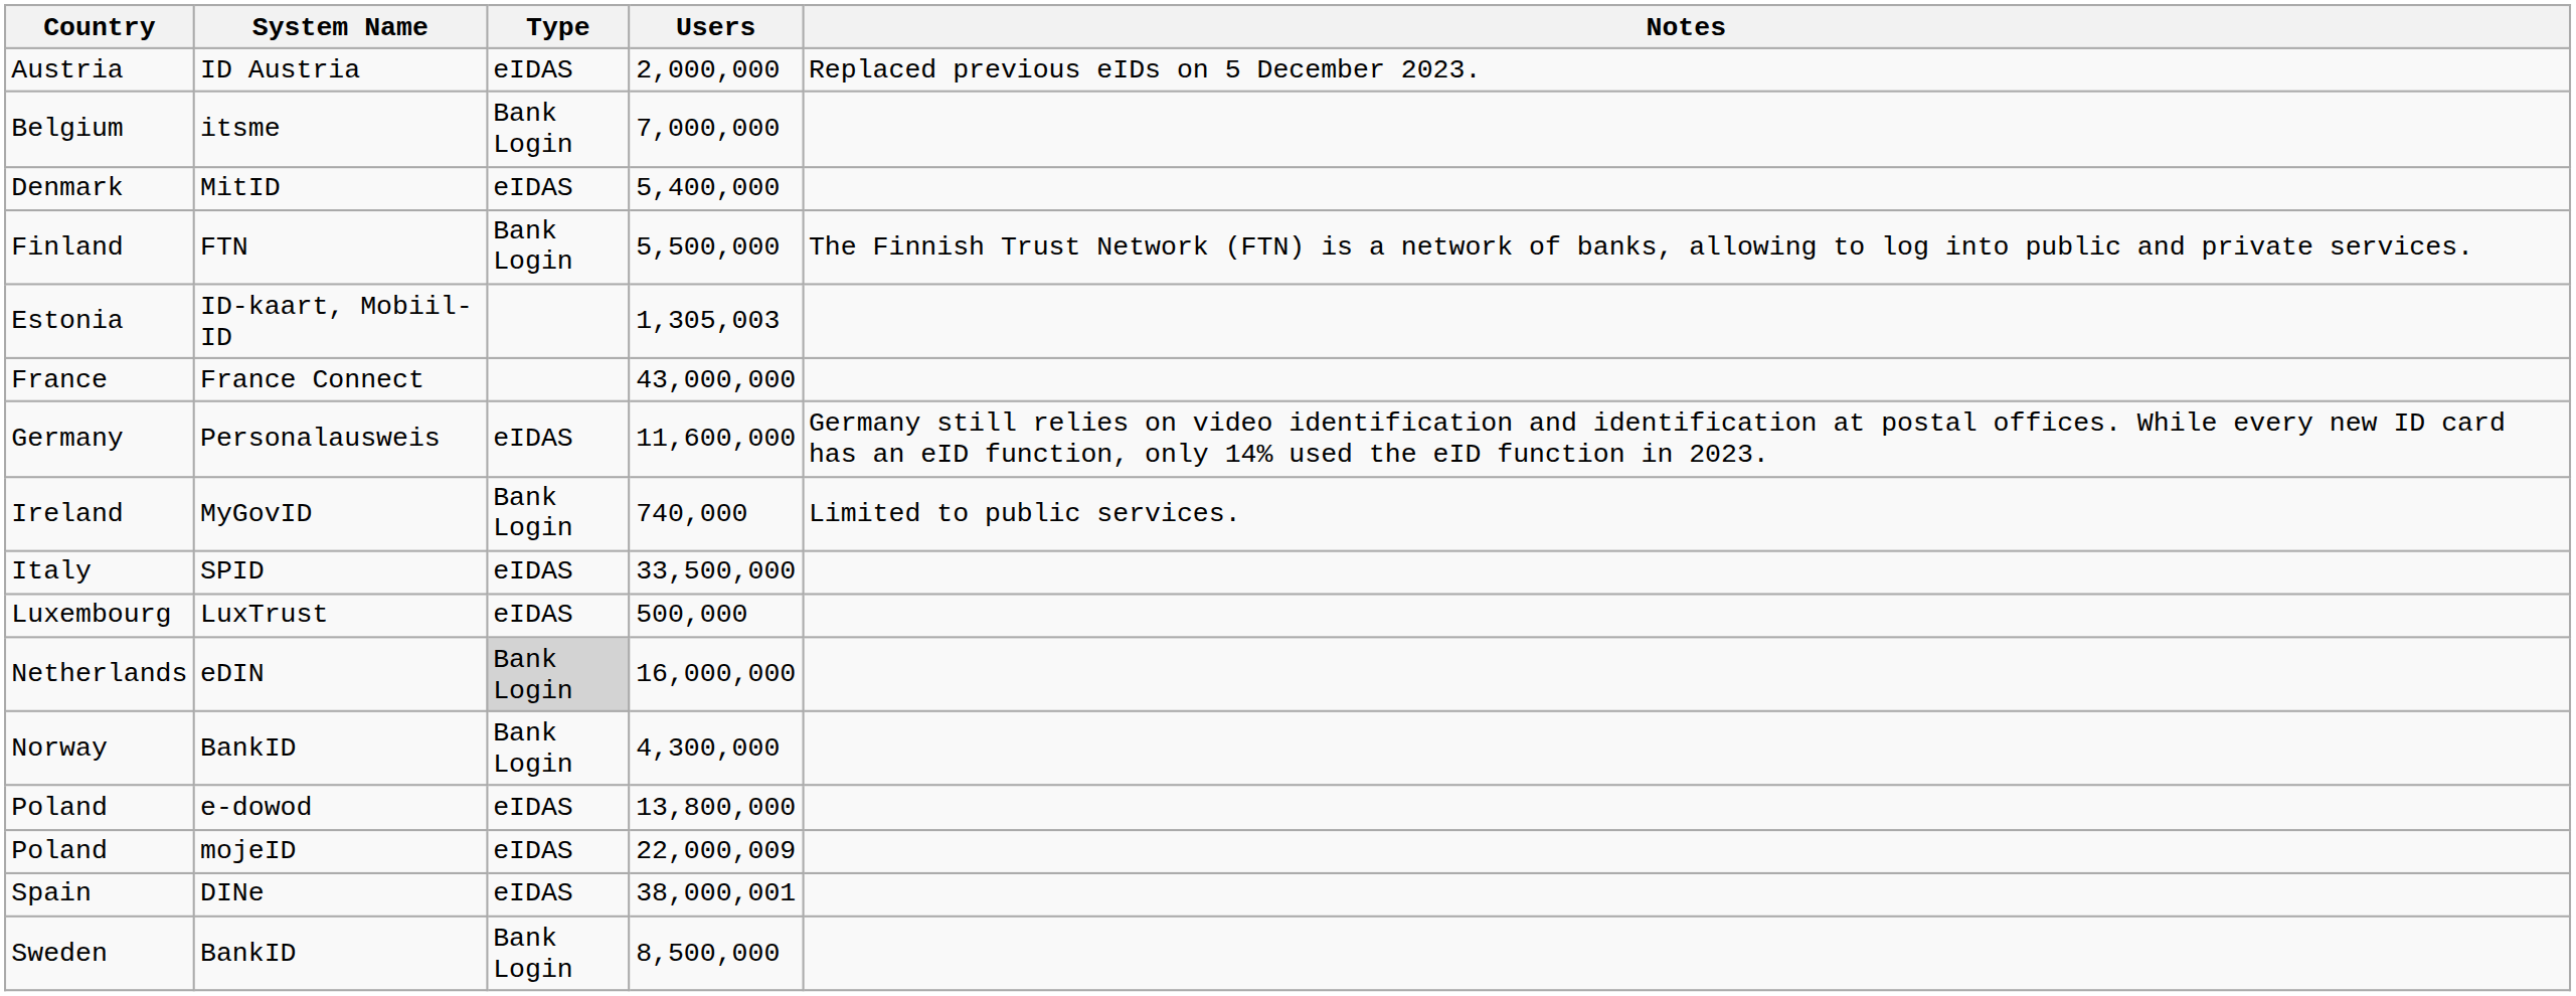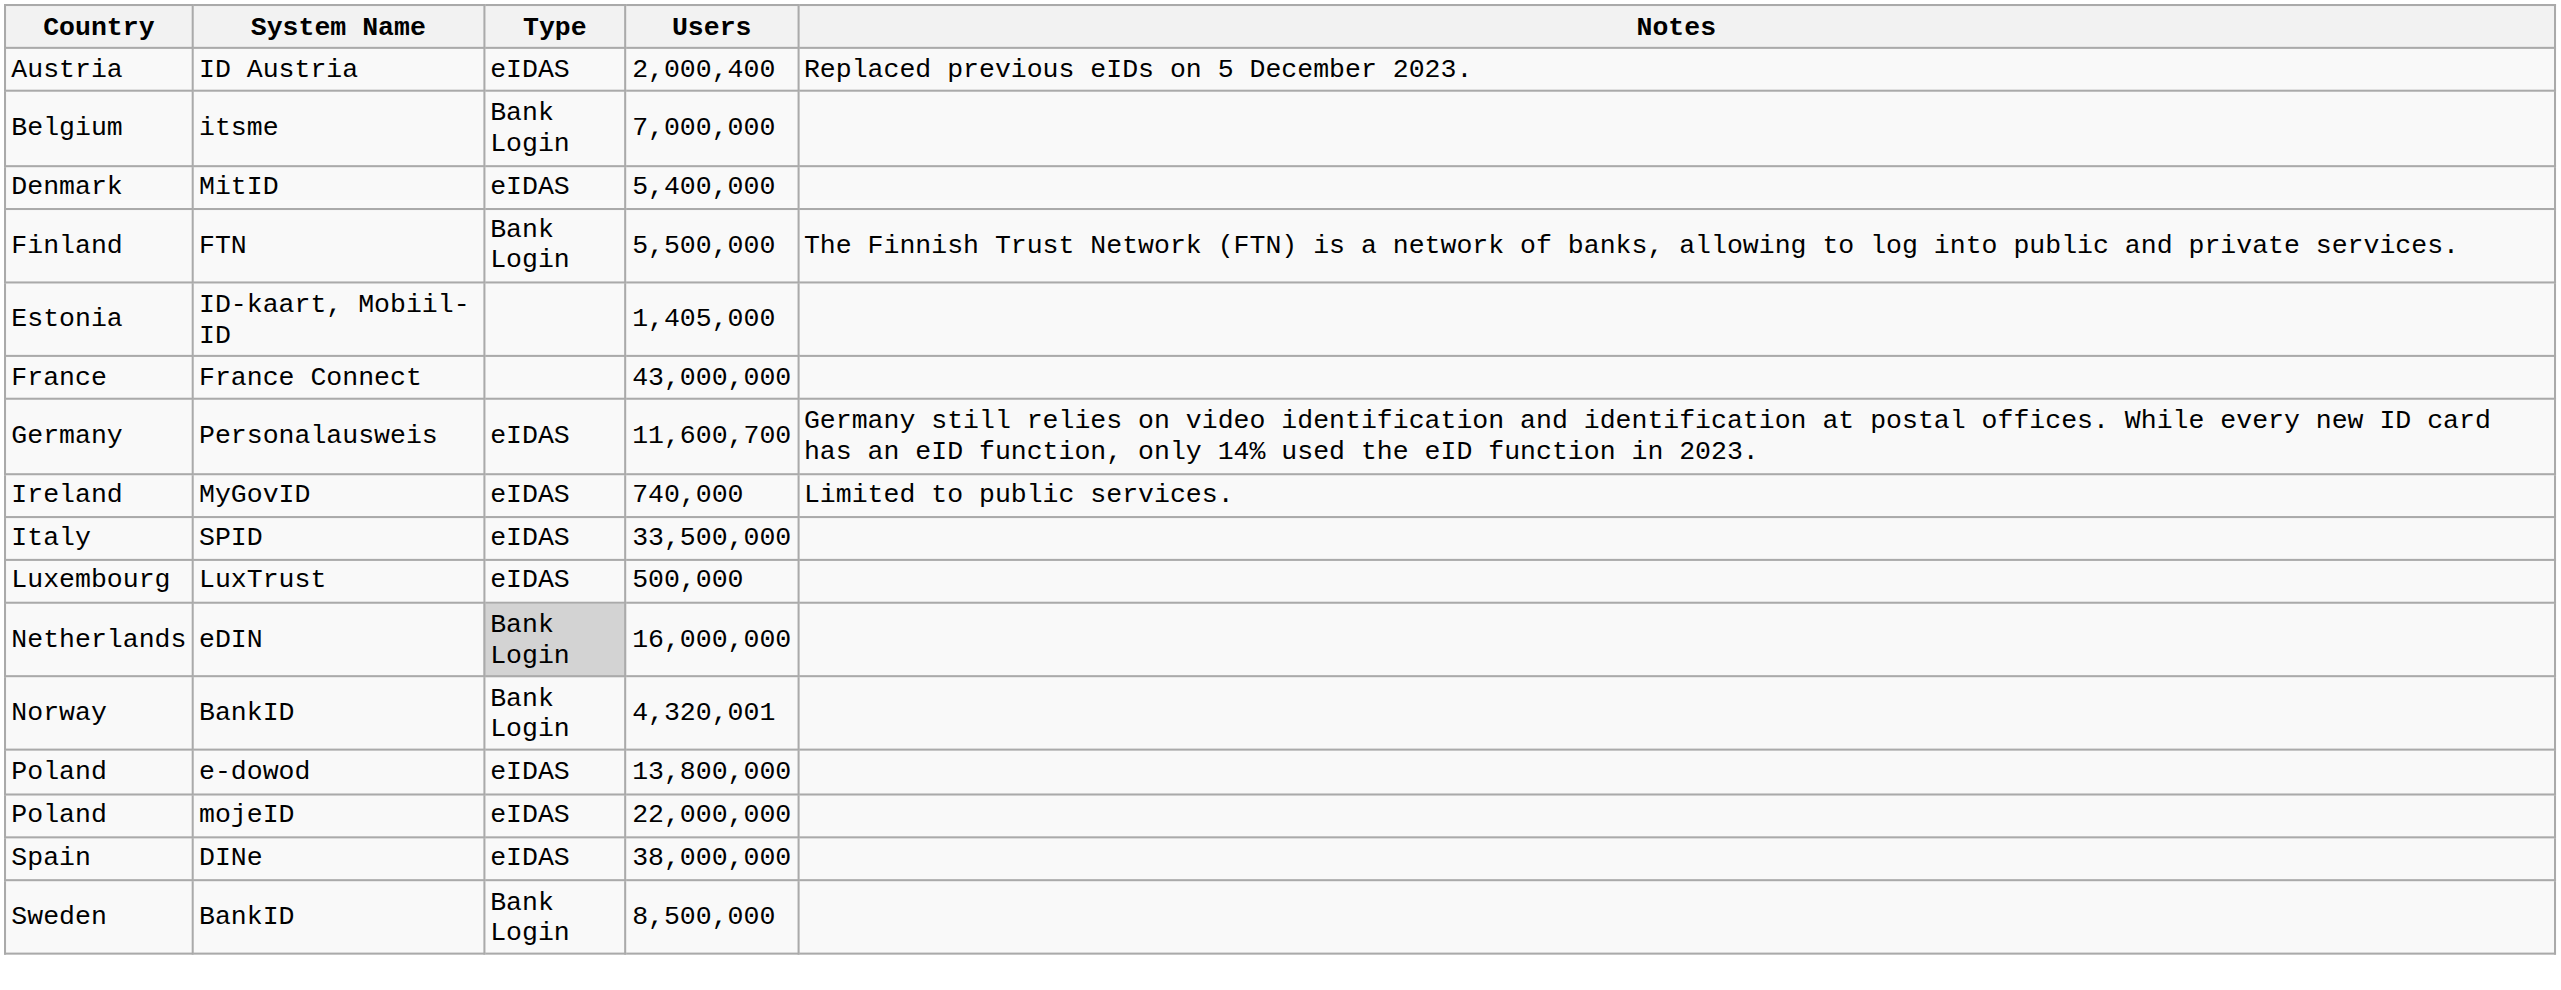Austria | Users: 2,000,000 -> 2,000,400
Estonia | Users: 1,305,003 -> 1,405,000
Germany | Users: 11,600,000 -> 11,600,700
Ireland | Type: Bank Login -> eIDAS
Norway | Users: 4,300,000 -> 4,320,001
Poland / mojeID | Users: 22,000,009 -> 22,000,000
Spain | Users: 38,000,001 -> 38,000,000
